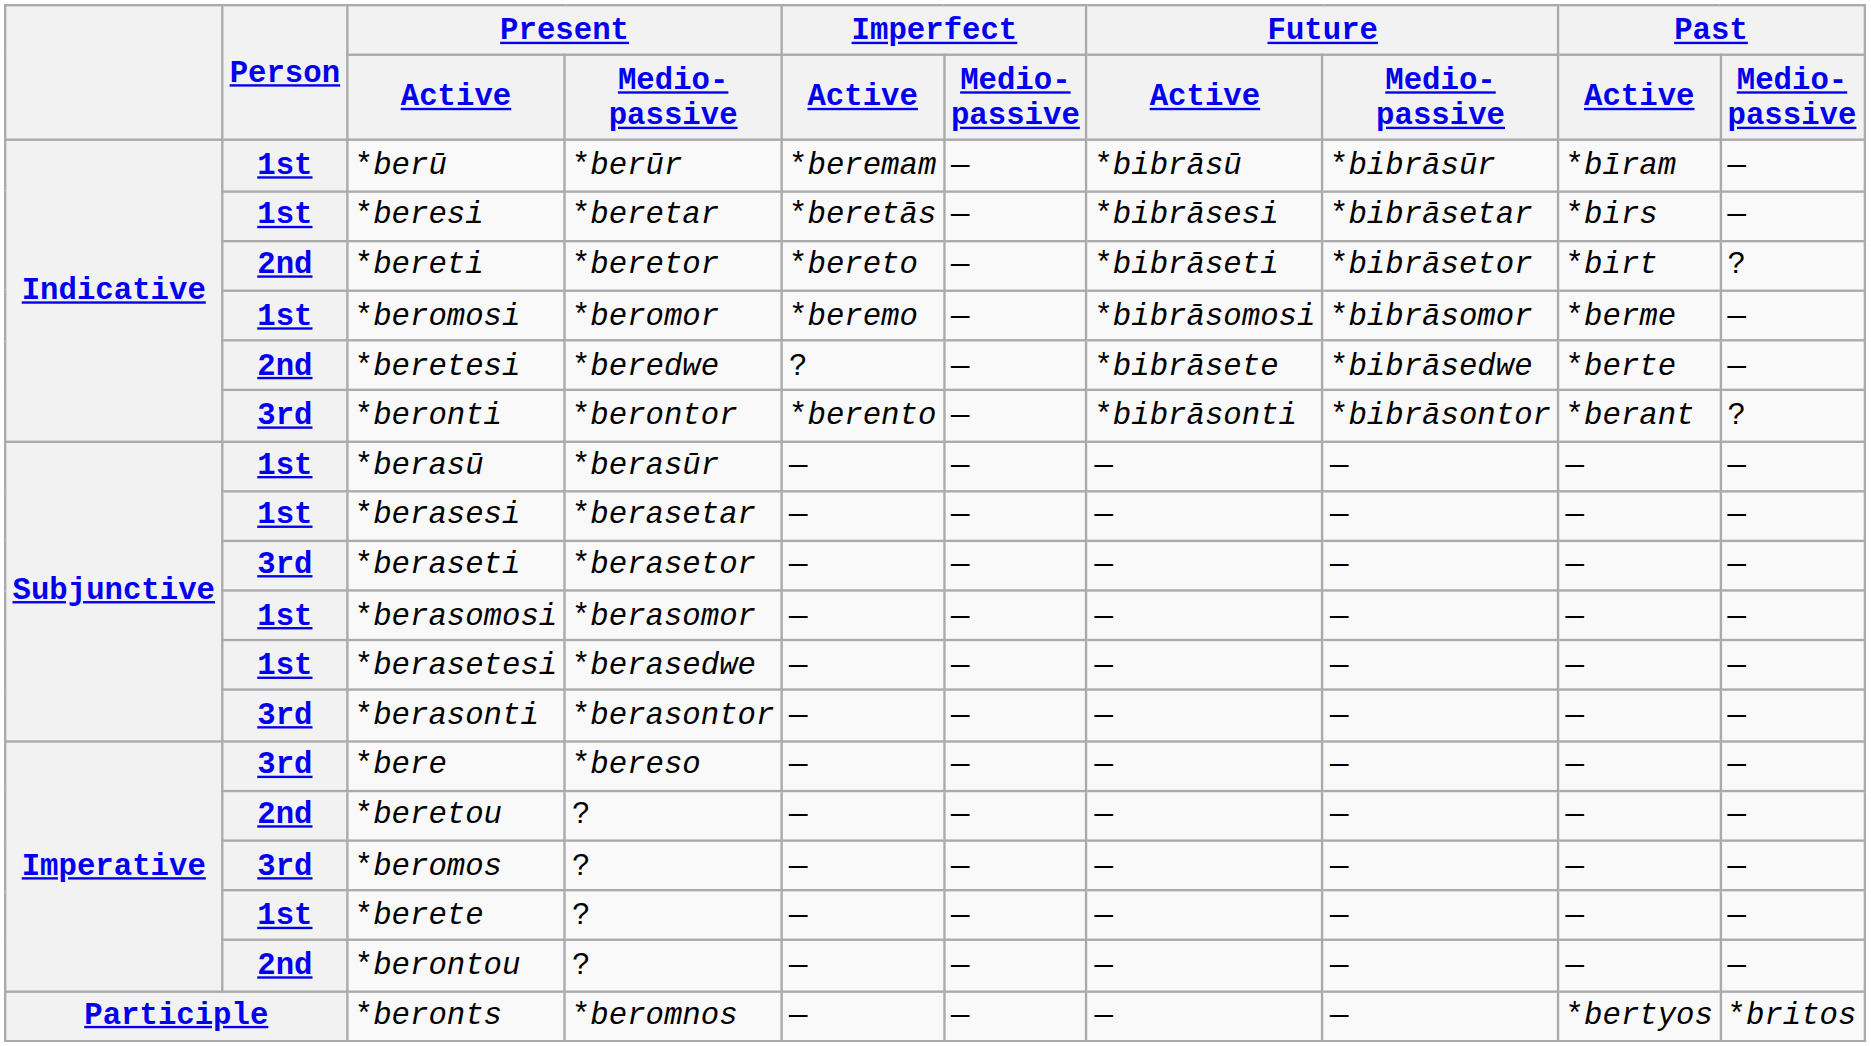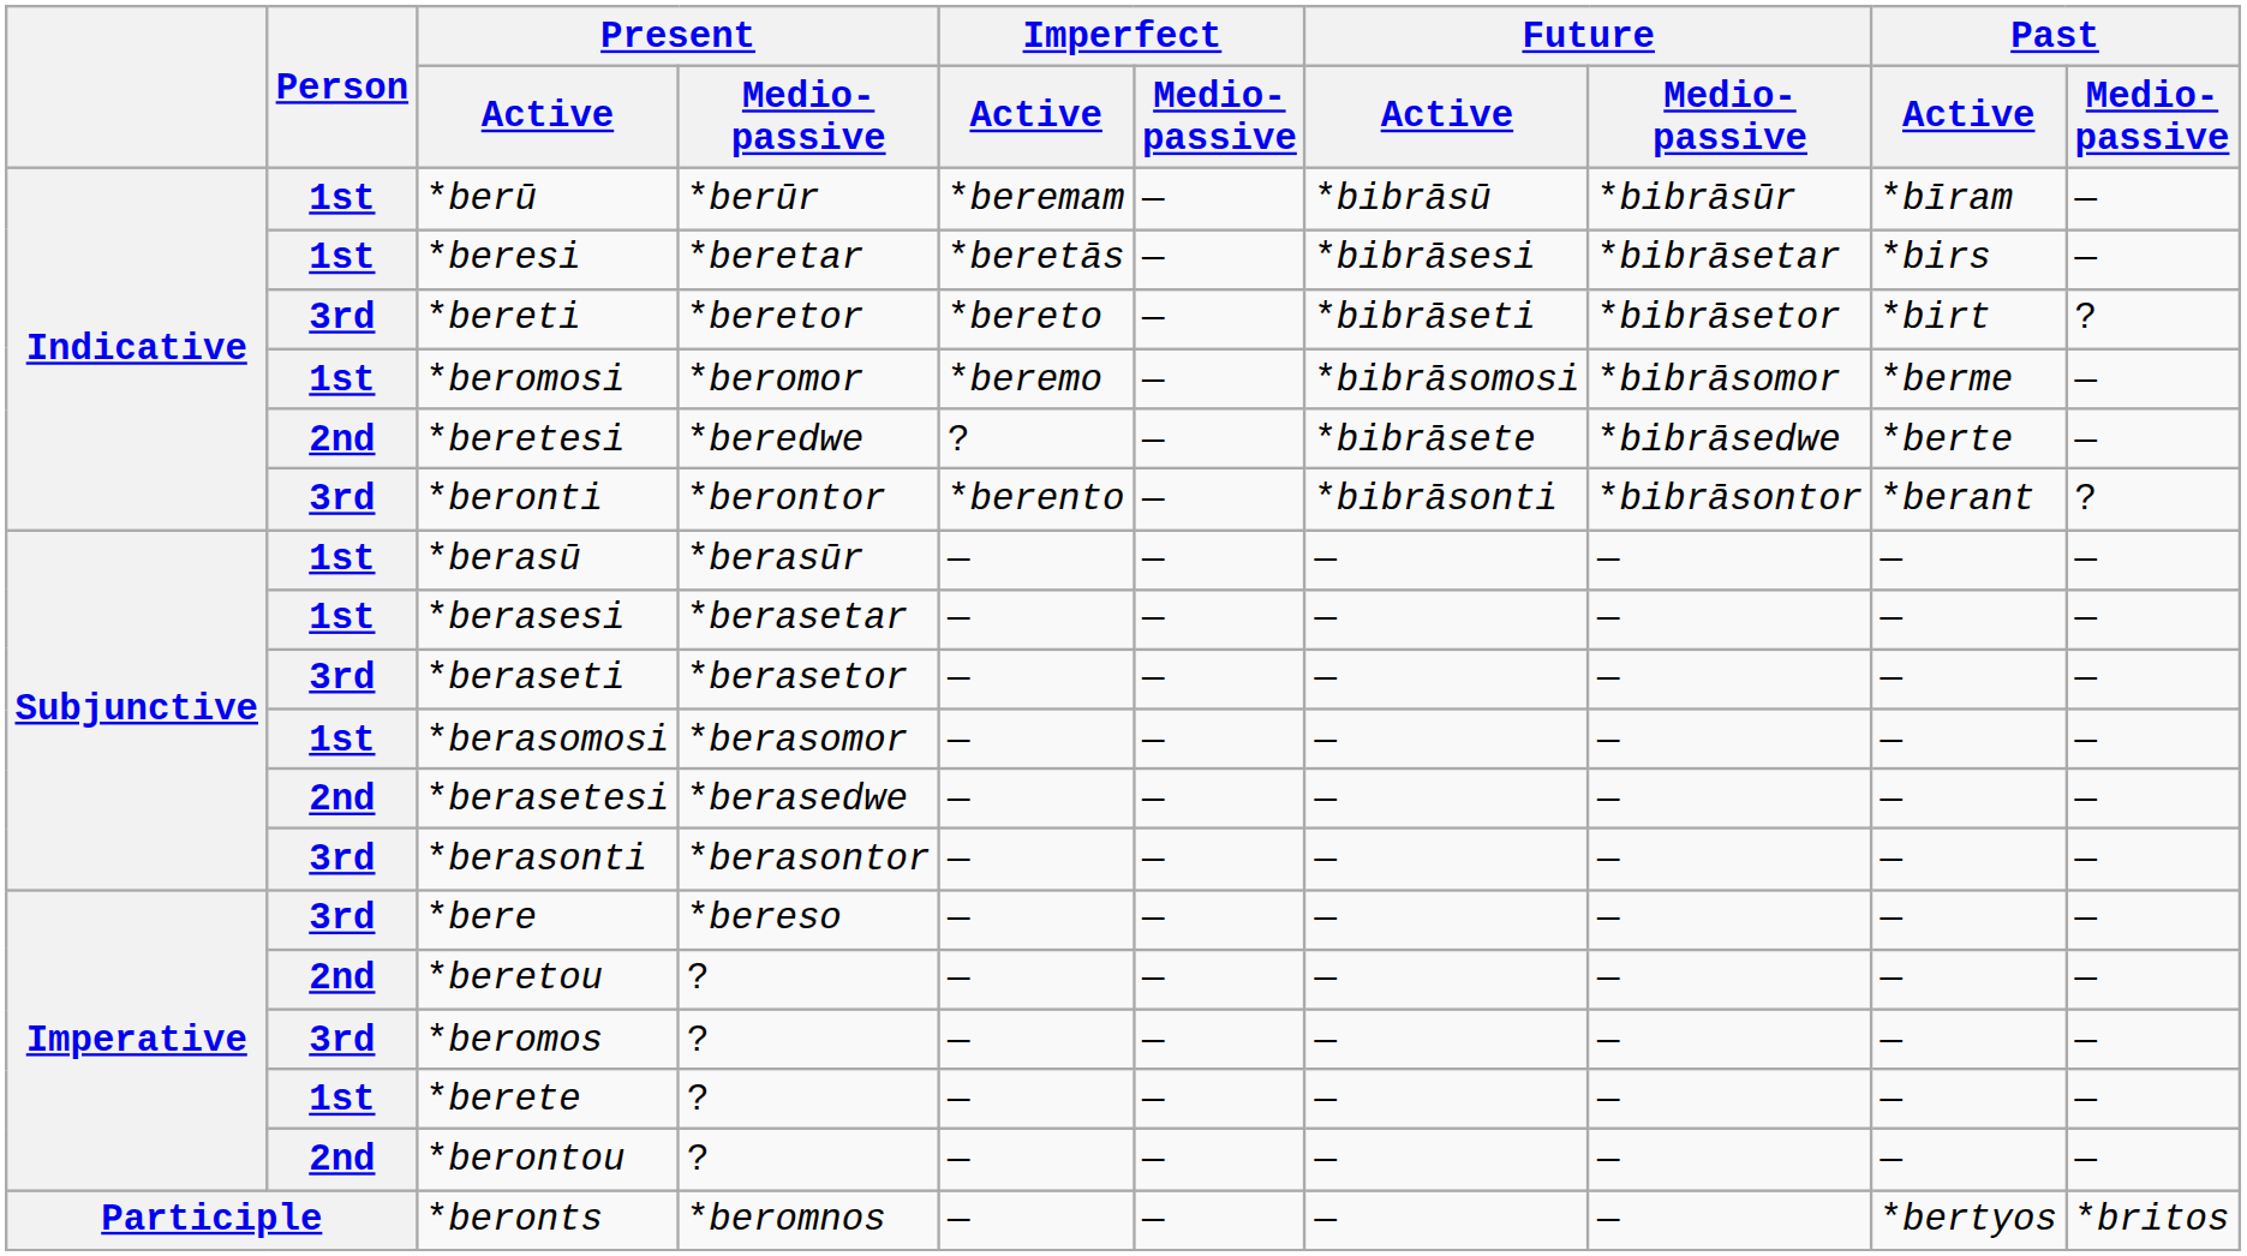*bereti | Person: 2nd -> 3rd
*berasetesi | Person: 1st -> 2nd
